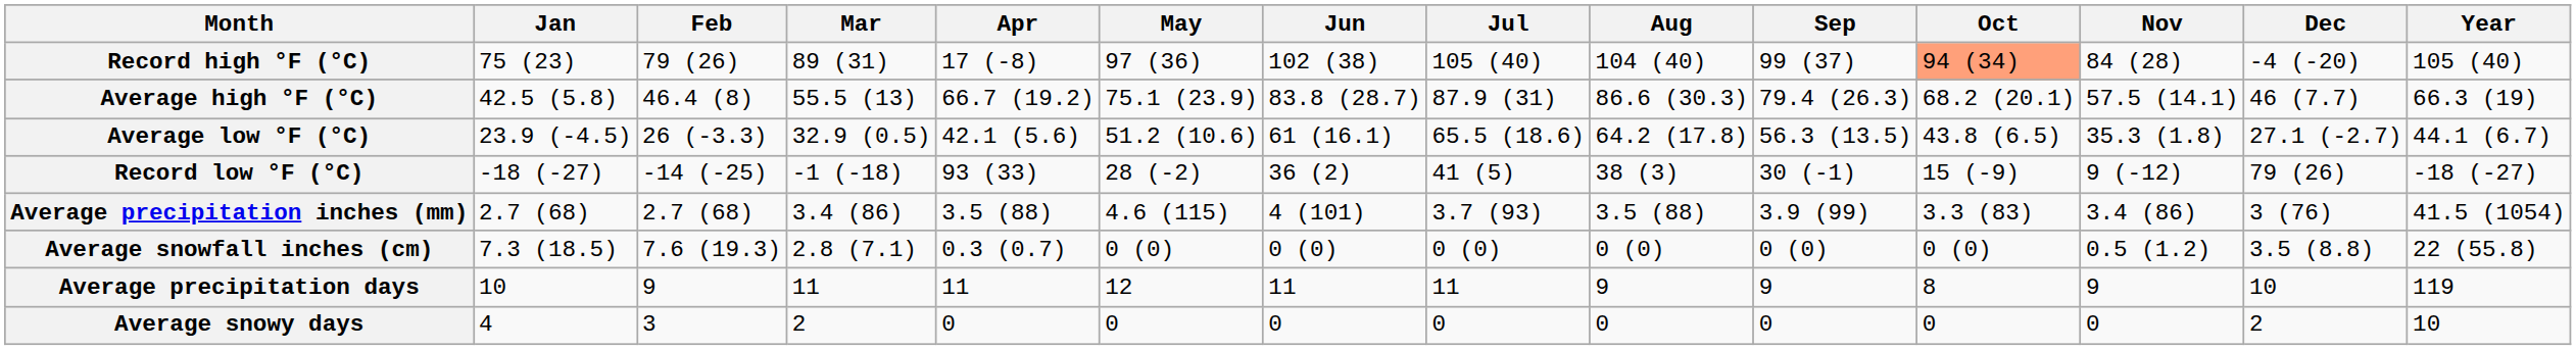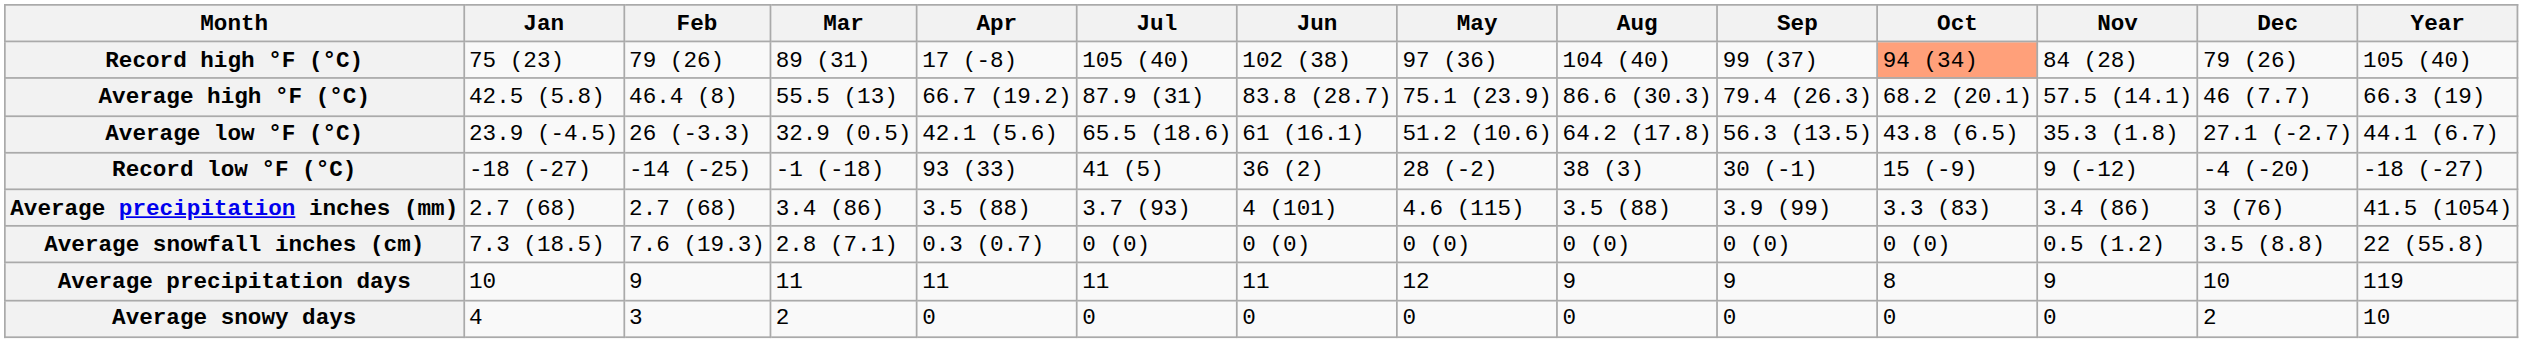columns swapped: May <-> Jul
Record high °F (°C) | Dec: -4 (-20) -> 79 (26)
Record low °F (°C) | Dec: 79 (26) -> -4 (-20)
